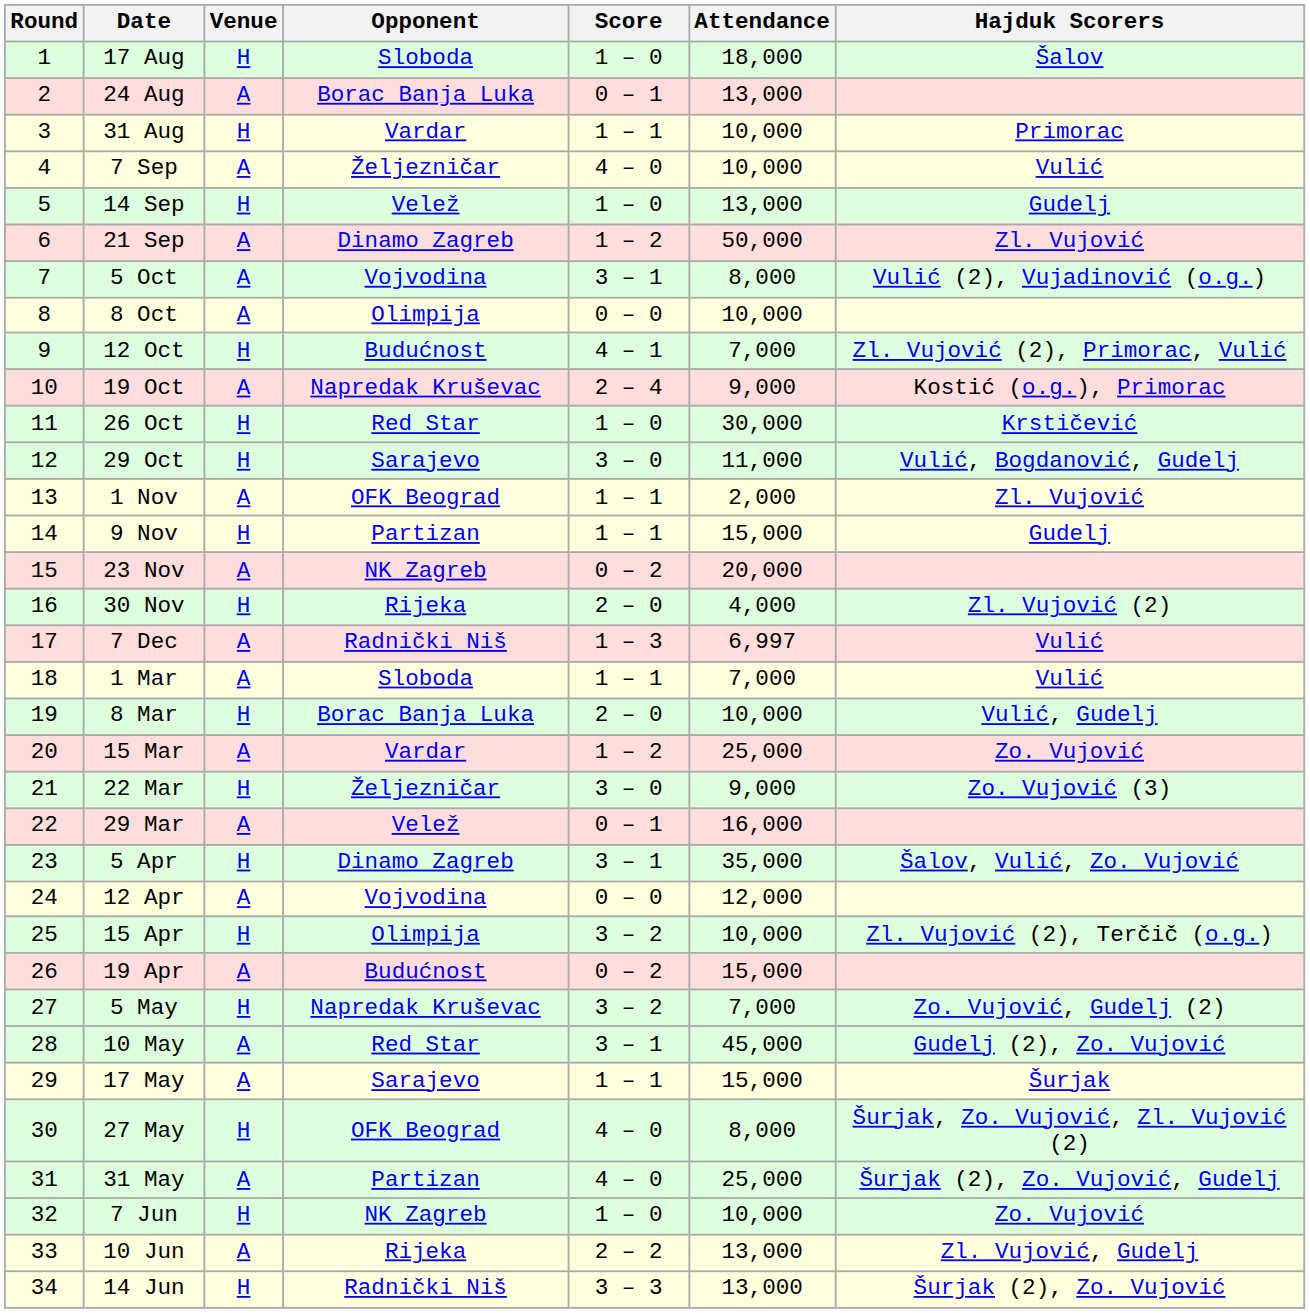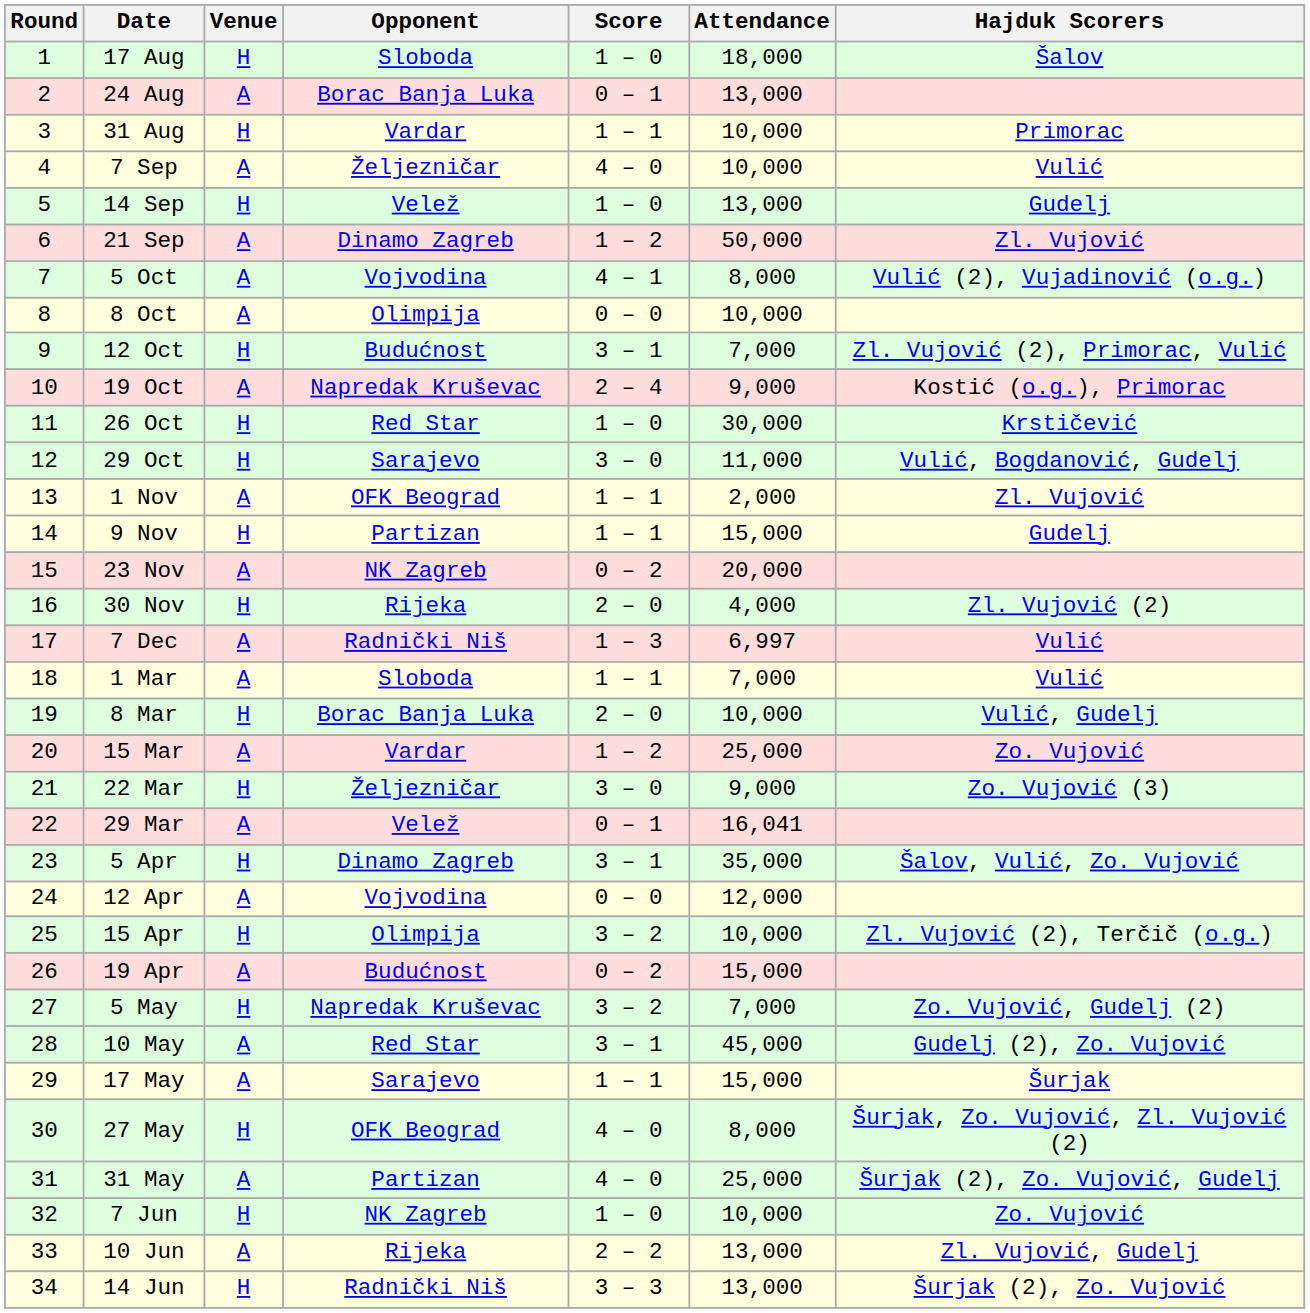5 Oct | Score: 3 – 1 -> 4 – 1
12 Oct | Score: 4 – 1 -> 3 – 1
29 Mar | Attendance: 16,000 -> 16,041
